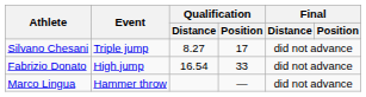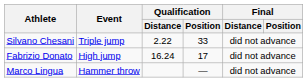Silvano Chesani | Qualification / Distance: 8.27 -> 2.22
Silvano Chesani | Qualification / Position: 17 -> 33
Fabrizio Donato | Qualification / Distance: 16.54 -> 16.24
Fabrizio Donato | Qualification / Position: 33 -> 17
